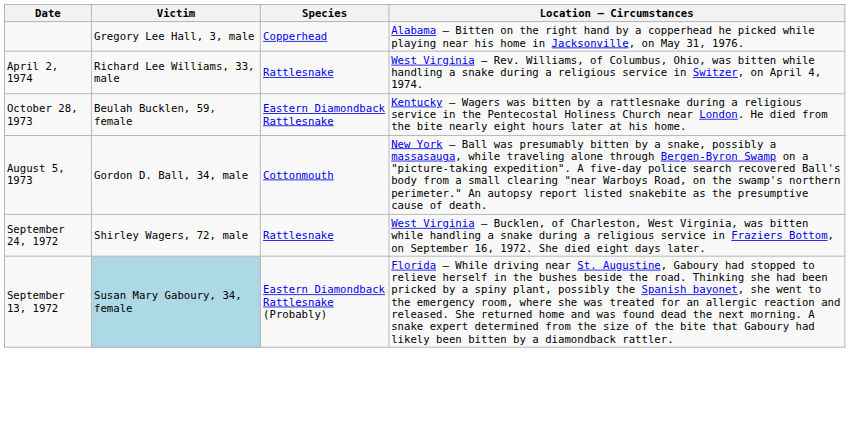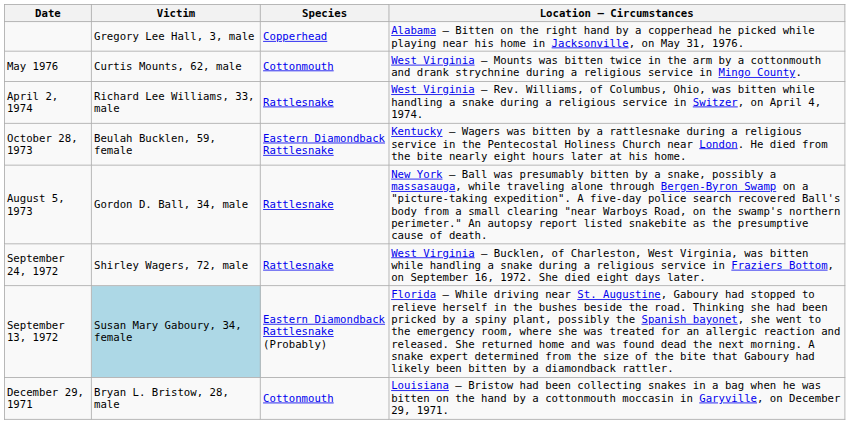+ row: May 1976 | Curtis Mounts, 62, male | Cottonmouth | West Virginia — Mounts was bitten twice in the arm by a cottonmouth and drank strychnine during a religious service in Mingo County.
August 5, 1973 | Species: Cottonmouth -> Rattlesnake
+ row: December 29, 1971 | Bryan L. Bristow, 28, male | Cottonmouth | Louisiana — Bristow had been collecting snakes in a bag when he was bitten on the hand by a cottonmouth moccasin in Garyville, on December 29, 1971.
